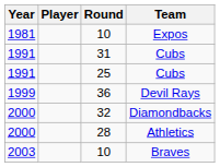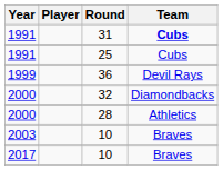- row: 1981 | 10 | Expos
1991 / 31 | Team: normal -> bold
+ row: 2017 | 10 | Braves
